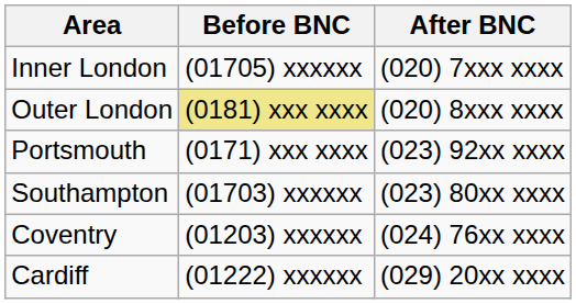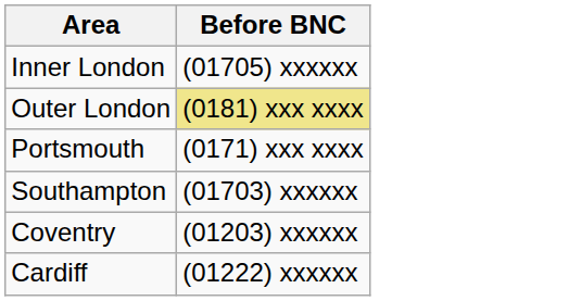- column: After BNC | (020) 7xxx xxxx | (020) 8xxx xxxx | (023) 92xx xxxx | (023) 80xx xxxx | (024) 76xx xxxx | (029) 20xx xxxx
